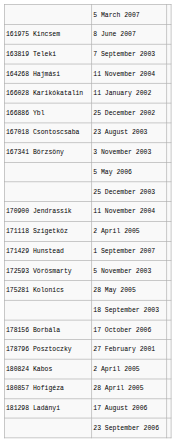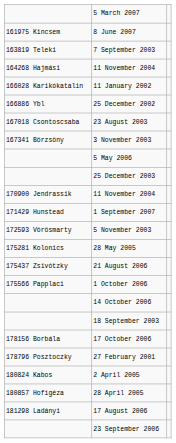- row: 171118 Szigetköz | 2 April 2005
+ row: 175437 Zsivótzky | 21 August 2006
+ row: 175566 Papplaci | 1 October 2006
+ row: 14 October 2006
